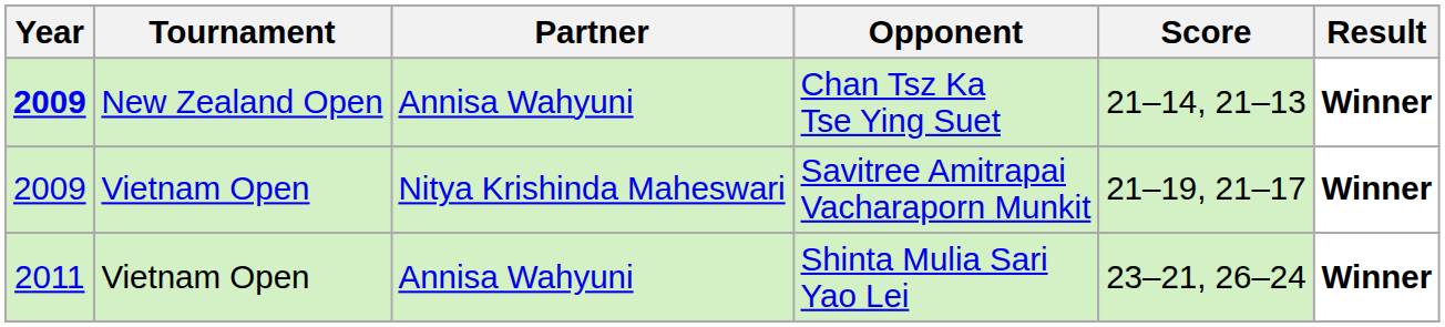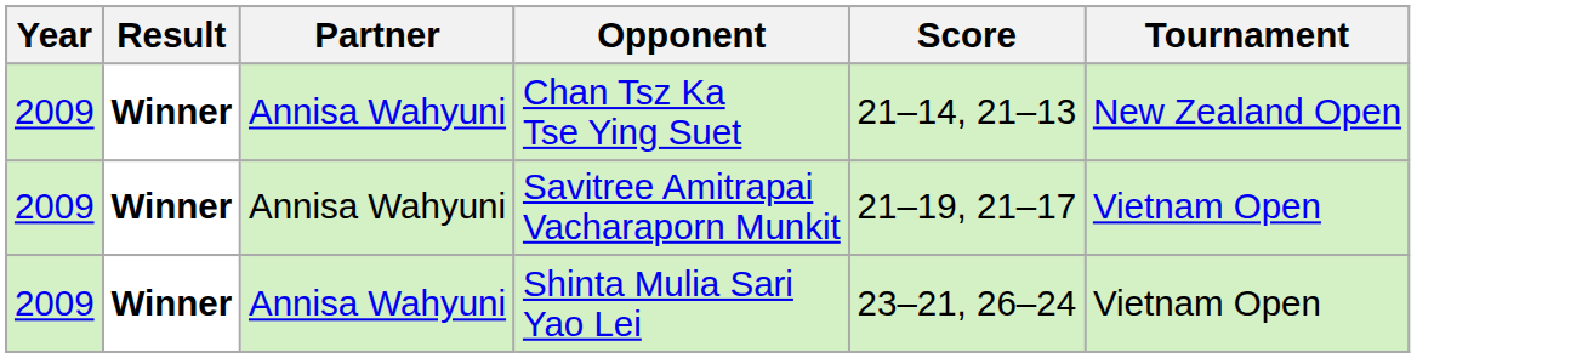columns swapped: Tournament <-> Result
Chan Tsz Ka Tse Ying Suet | Year: bold -> normal
Savitree Amitrapai Vacharaporn Munkit | Partner: Nitya Krishinda Maheswari -> Annisa Wahyuni
Shinta Mulia Sari Yao Lei | Year: 2011 -> 2009
